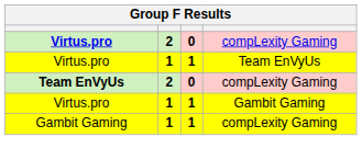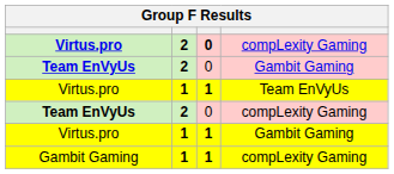+ row: Team EnVyUs | 2 | 0 | Gambit Gaming
Team EnVyUs / compLexity Gaming | column 3: bold -> normal
